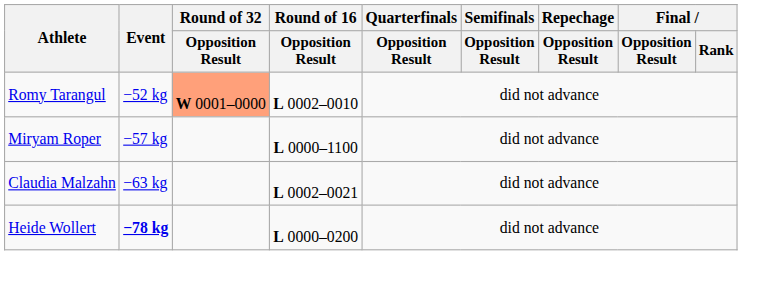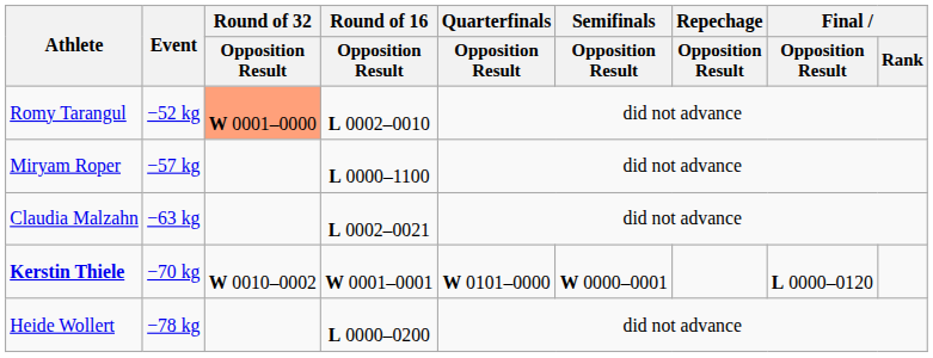+ row: Kerstin Thiele | −70 kg | W 0010–0002 | W 0001–0001 | W 0101–0000 | W 0000–0001 | L 0000–0120
Heide Wollert | Event: bold -> normal
